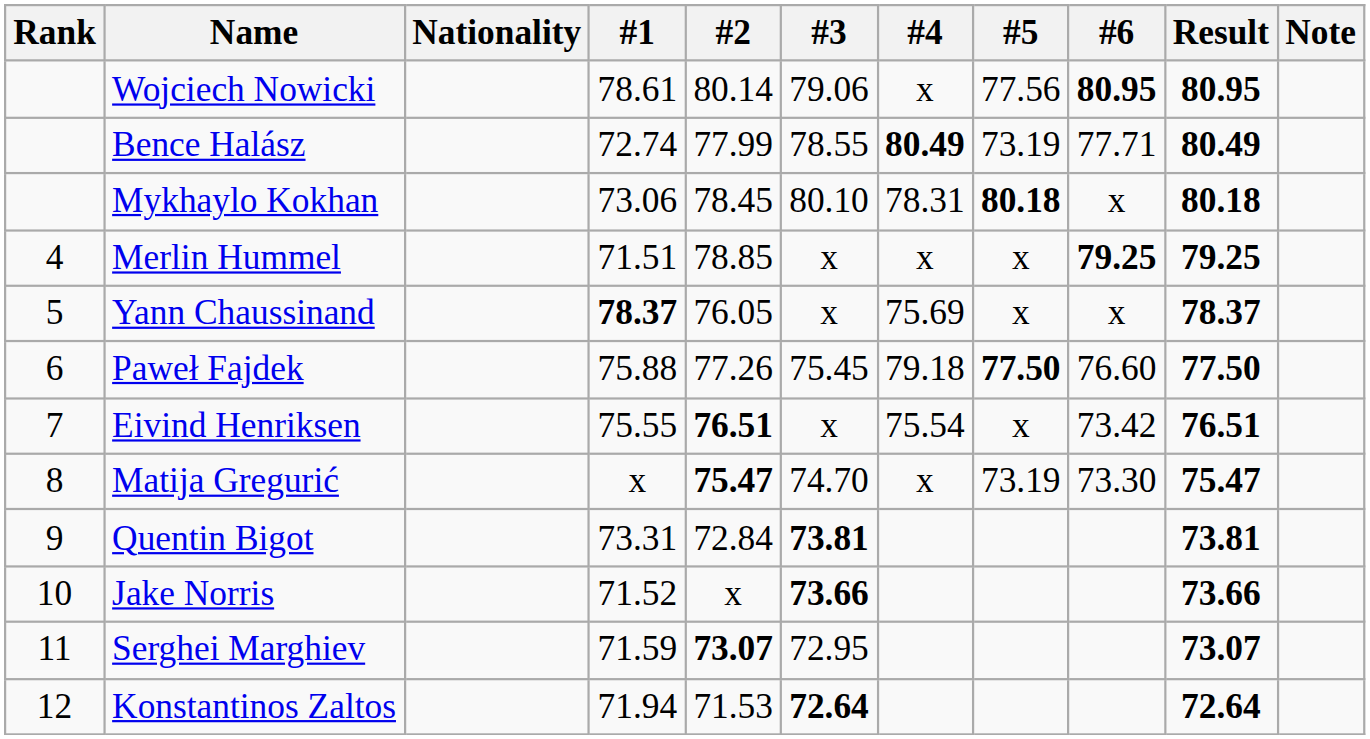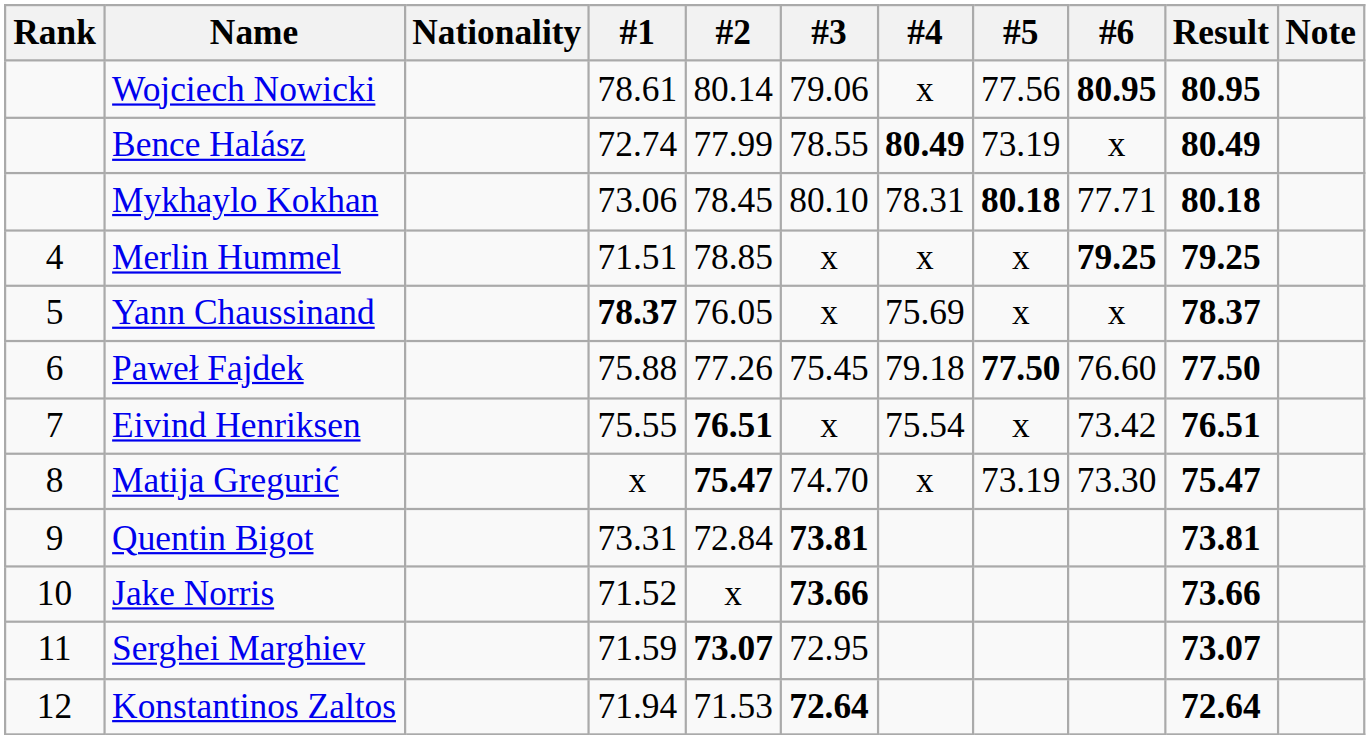Bence Halász | #6: 77.71 -> x
Mykhaylo Kokhan | #6: x -> 77.71
